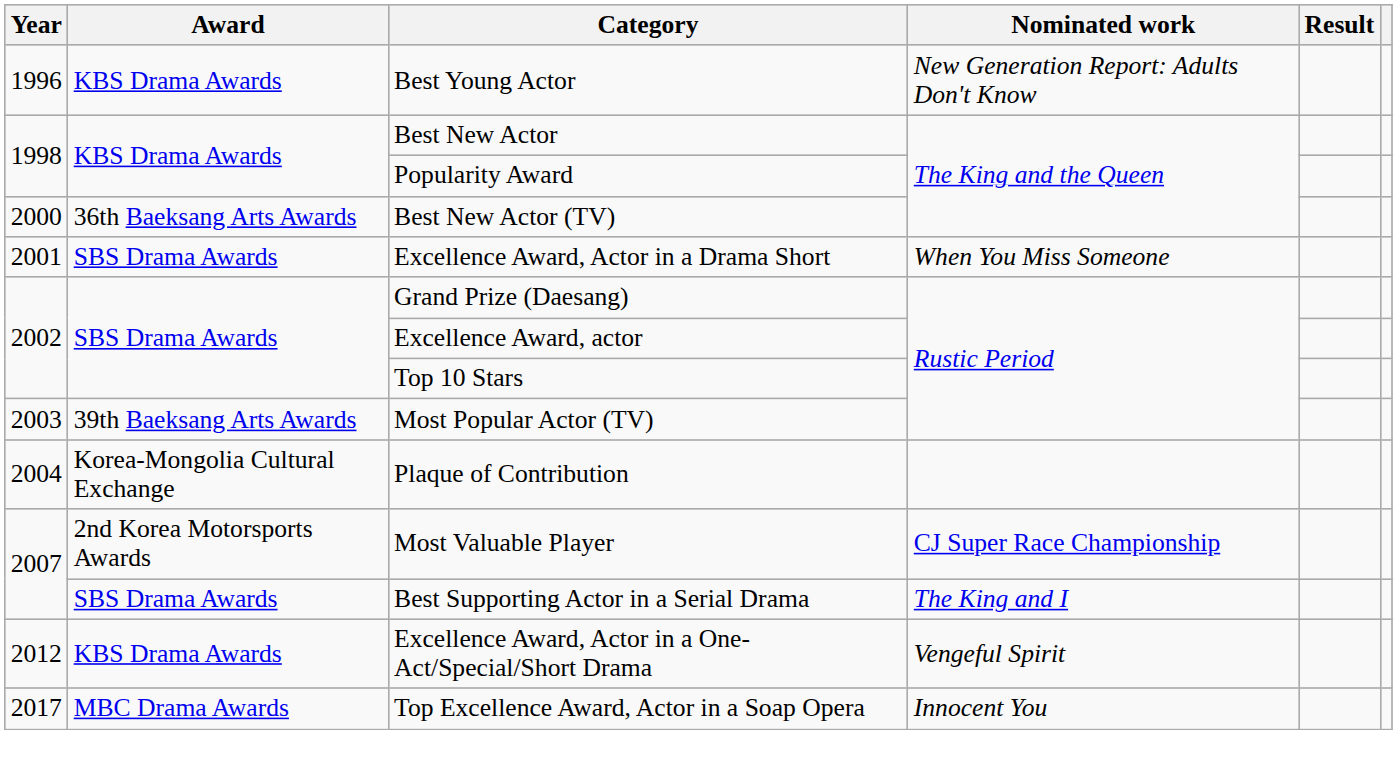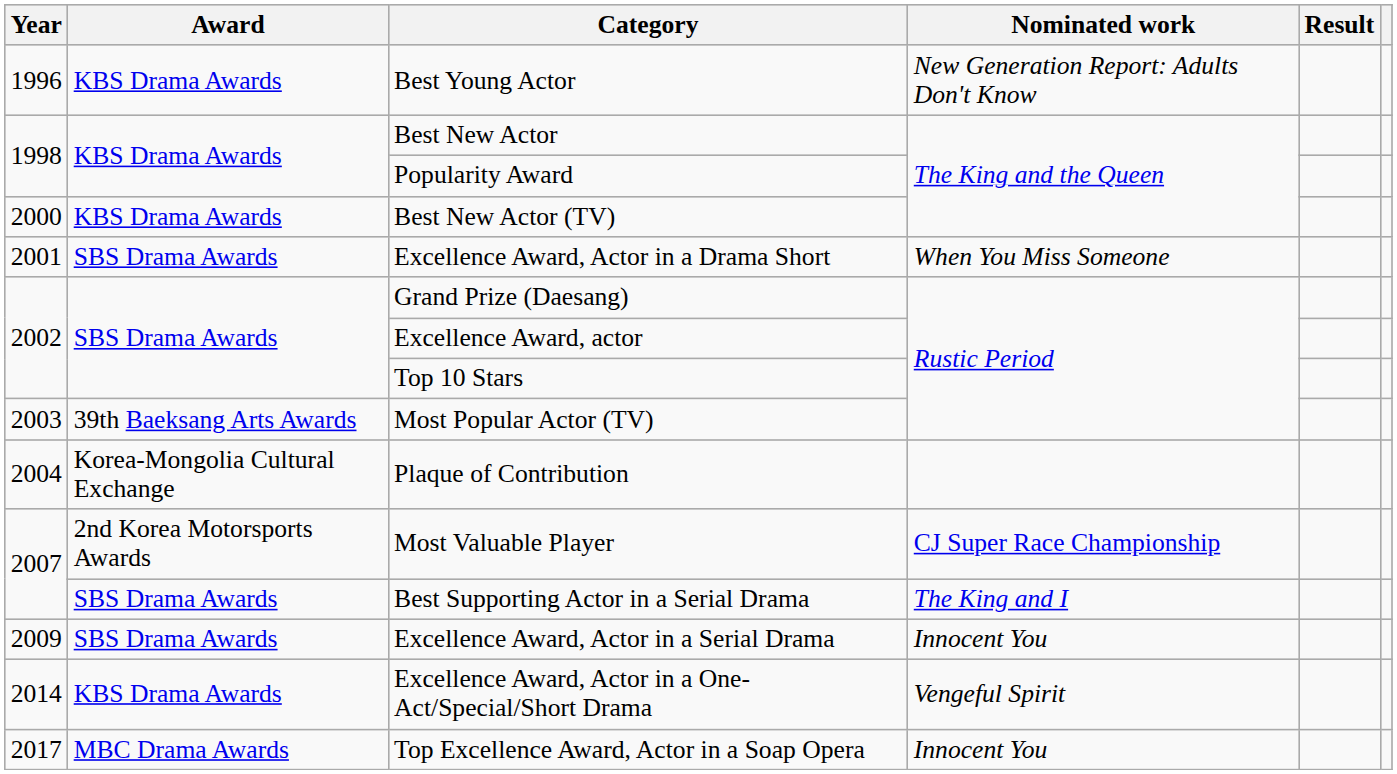Best New Actor (TV) | Award: 36th Baeksang Arts Awards -> KBS Drama Awards
+ row: 2009 | SBS Drama Awards | Excellence Award, Actor in a Serial Drama | Innocent You
Excellence Award, Actor in a One-Act/Special/Short Drama | Year: 2012 -> 2014
